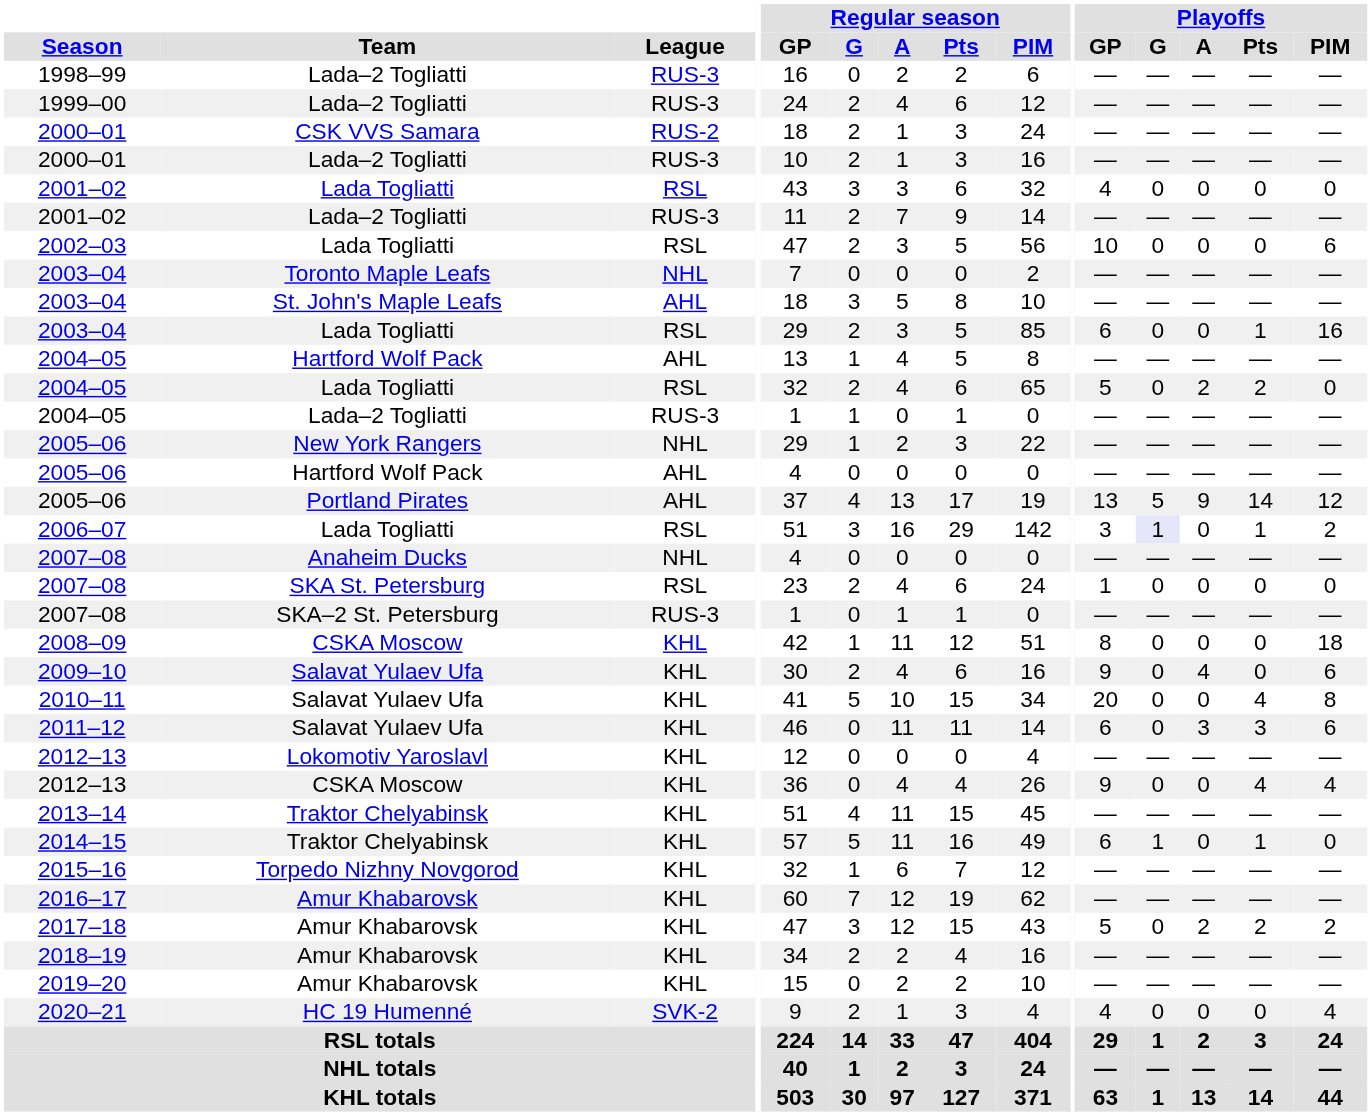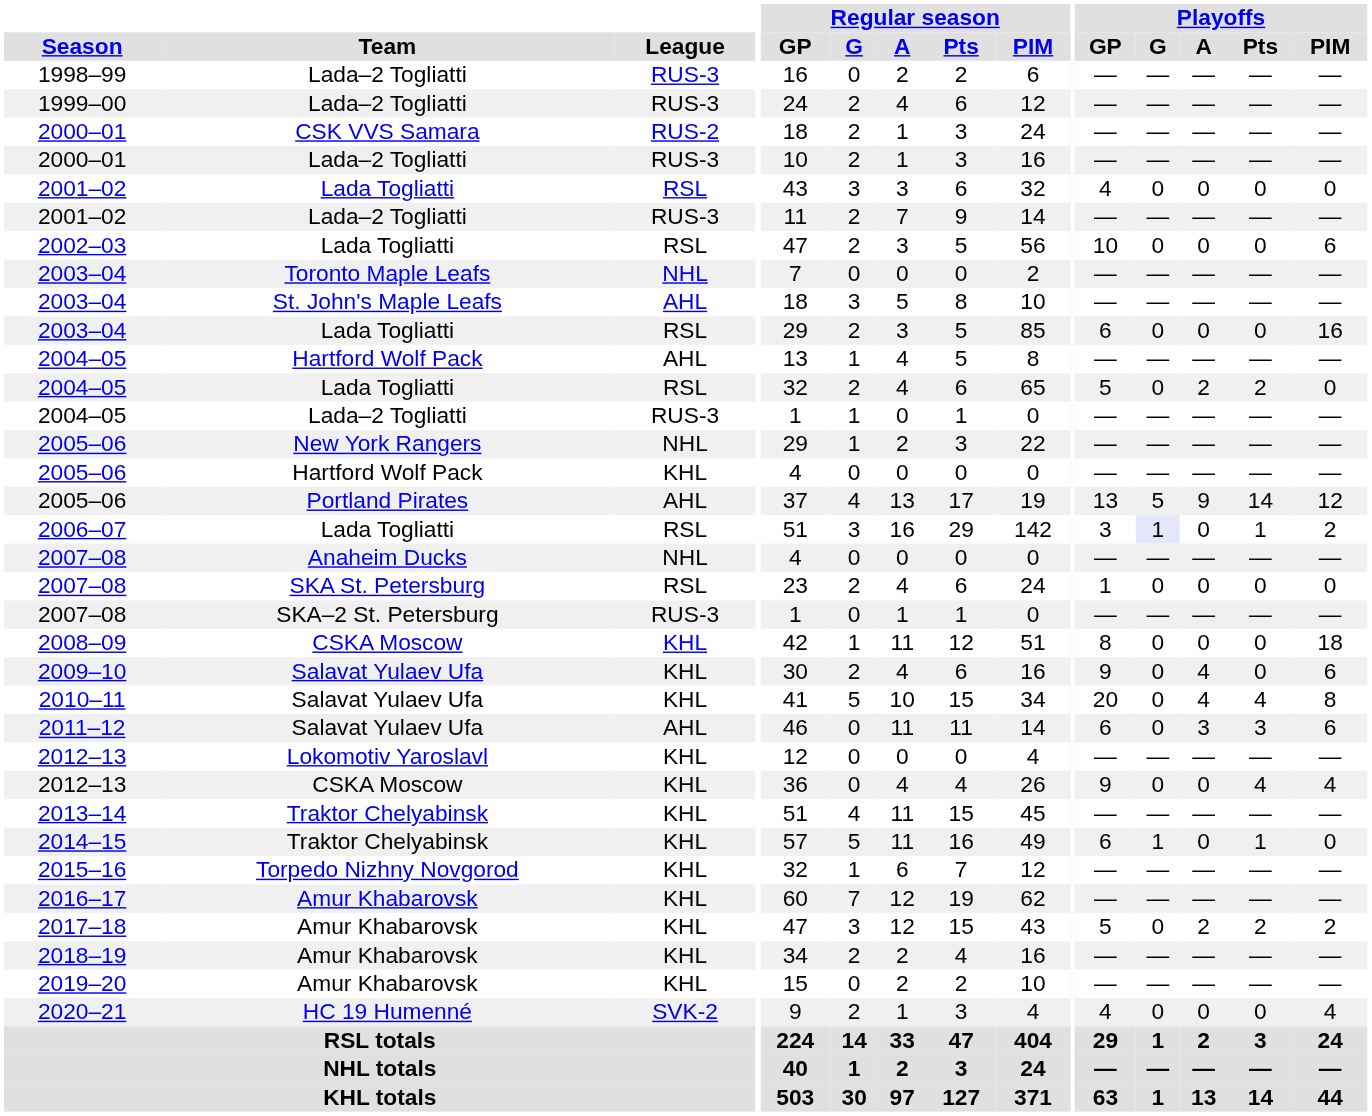2003–04 / Lada Togliatti | Playoffs / Pts: 1 -> 0
2005–06 / Hartford Wolf Pack | League: AHL -> KHL
2010–11 | Playoffs / A: 0 -> 4
2011–12 | League: KHL -> AHL
